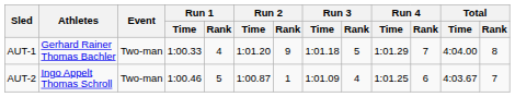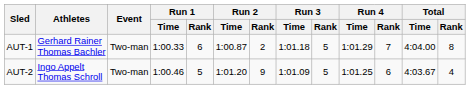AUT-1 | Run 1 / Rank: 4 -> 6
AUT-1 | Run 2 / Time: 1:01.20 -> 1:00.87
AUT-1 | Run 2 / Rank: 9 -> 2
AUT-2 | Run 2 / Time: 1:00.87 -> 1:01.20
AUT-2 | Run 2 / Rank: 1 -> 9
AUT-2 | Run 3 / Rank: 4 -> 5
AUT-2 | Total / Rank: 7 -> 4
